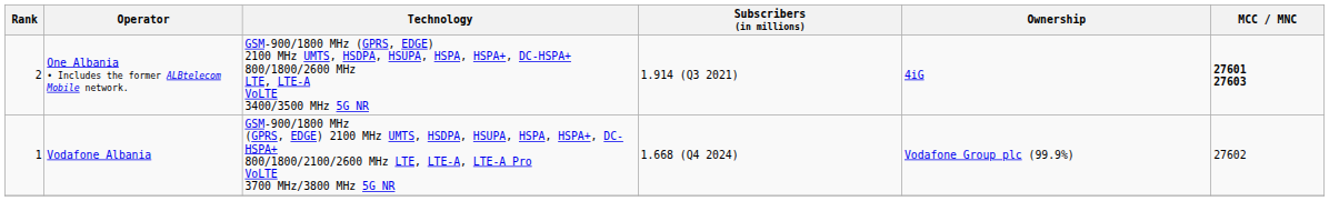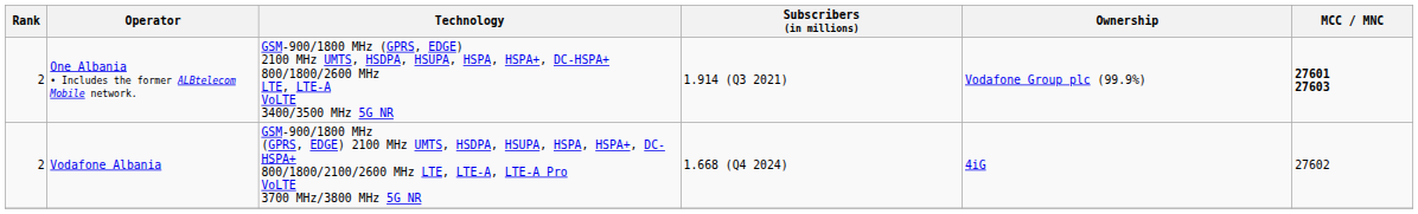One Albania • Includes the former ALBtelecom Mobile network. | Ownership: 4iG -> Vodafone Group plc (99.9%)
Vodafone Albania | Rank: 1 -> 2
Vodafone Albania | Ownership: Vodafone Group plc (99.9%) -> 4iG
